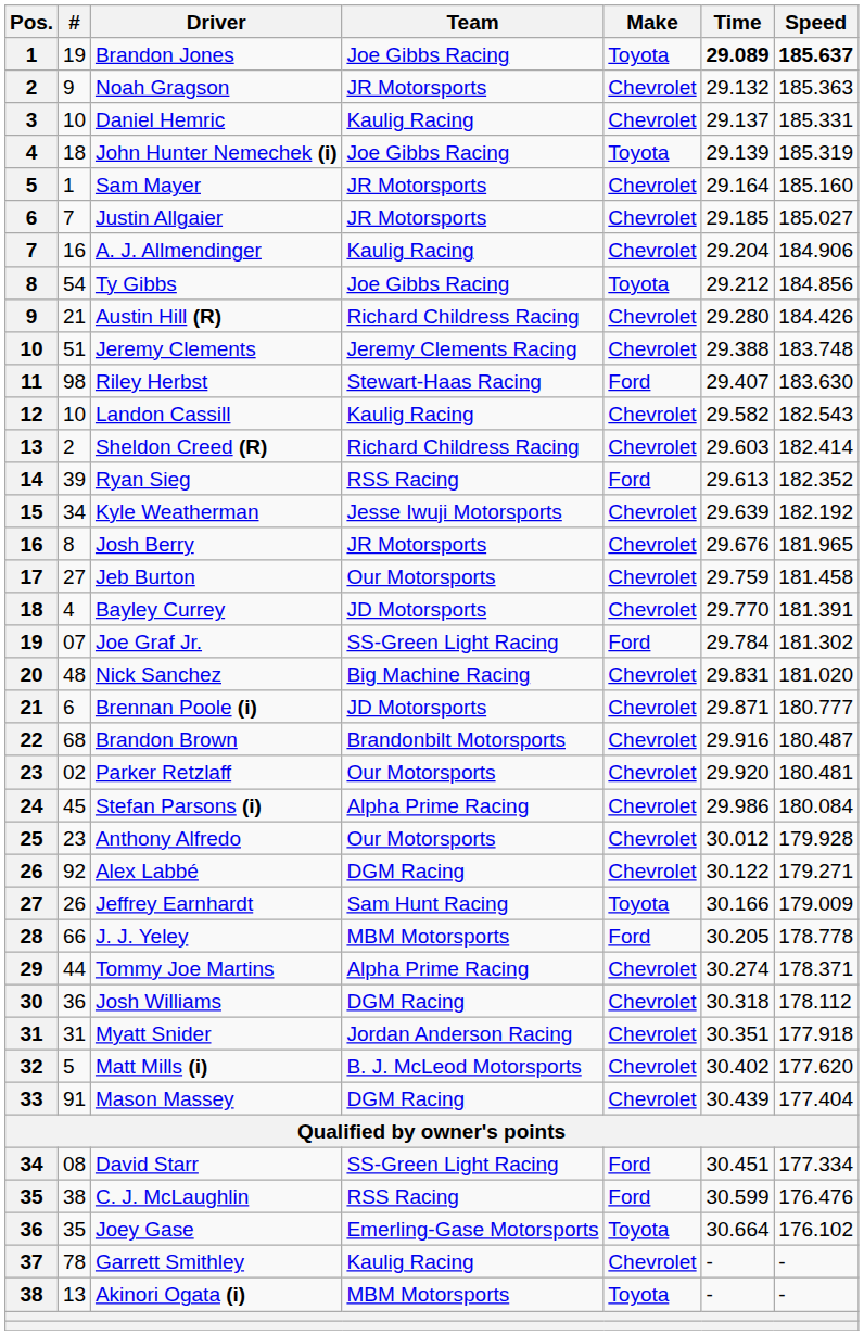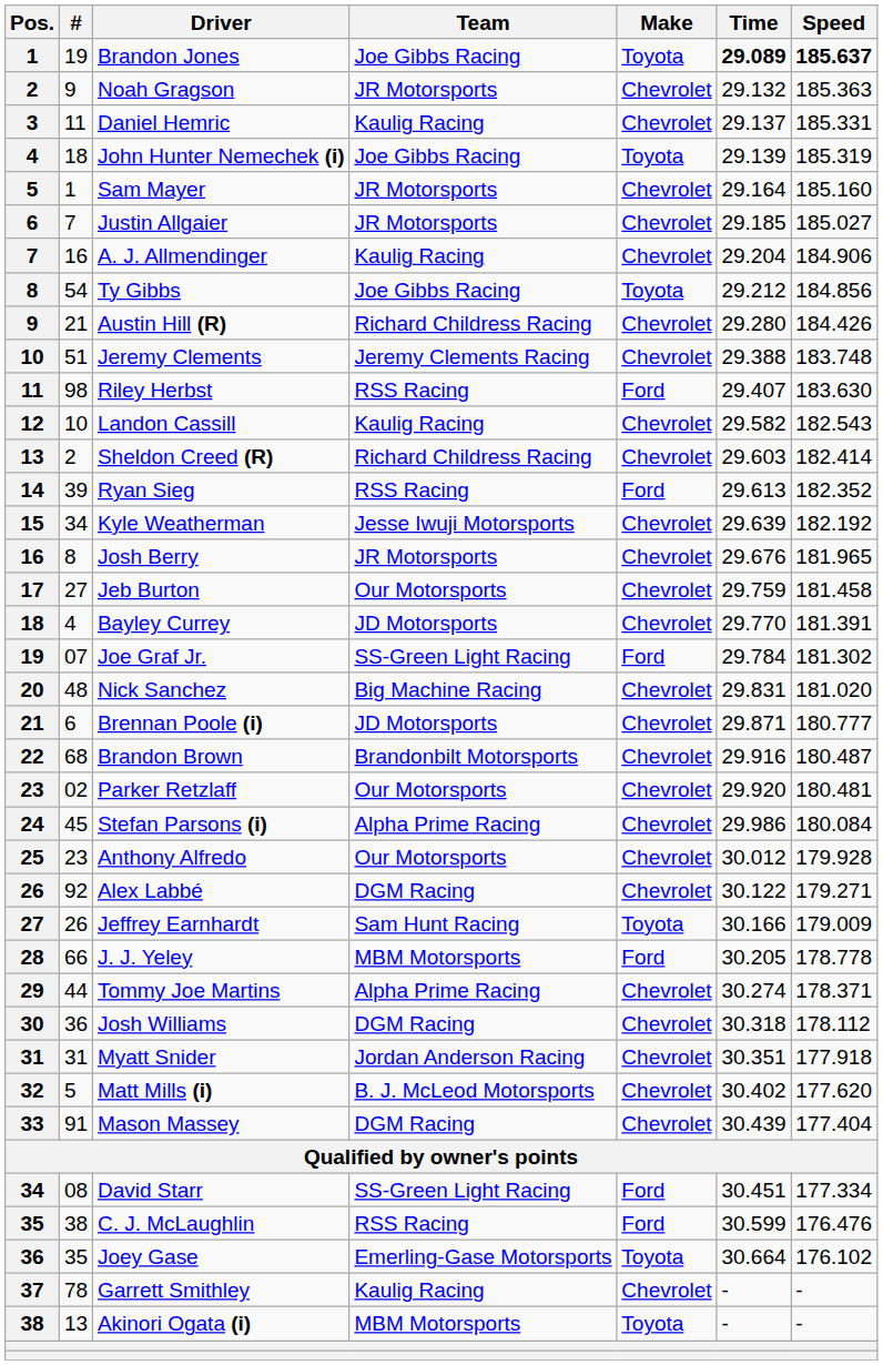Daniel Hemric | #: 10 -> 11
Riley Herbst | Team: Stewart-Haas Racing -> RSS Racing
